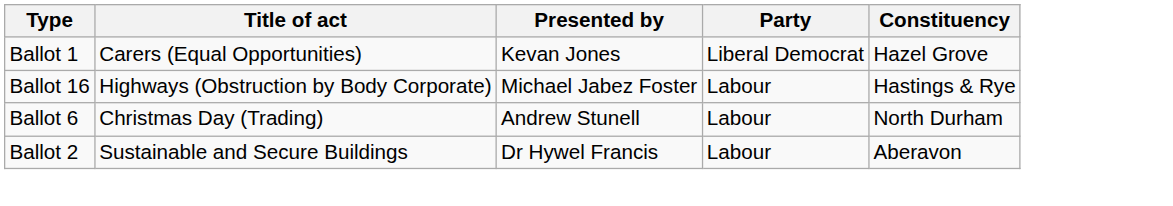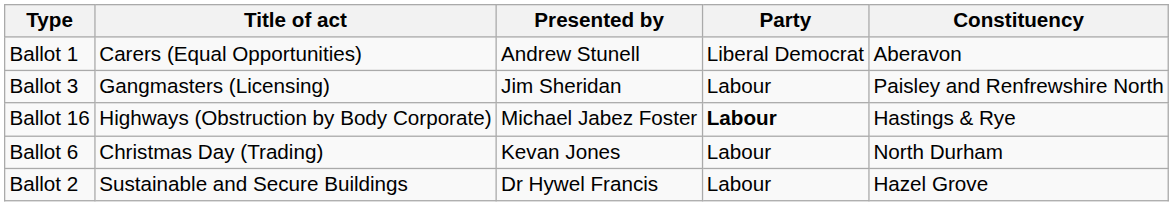Ballot 1 | Presented by: Kevan Jones -> Andrew Stunell
Ballot 1 | Constituency: Hazel Grove -> Aberavon
+ row: Ballot 3 | Gangmasters (Licensing) | Jim Sheridan | Labour | Paisley and Renfrewshire North
Ballot 16 | Party: normal -> bold
Ballot 6 | Presented by: Andrew Stunell -> Kevan Jones
Ballot 2 | Constituency: Aberavon -> Hazel Grove
